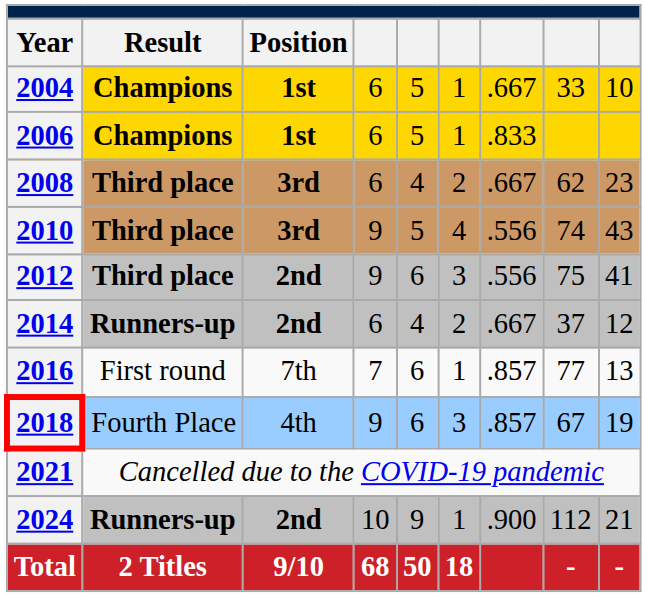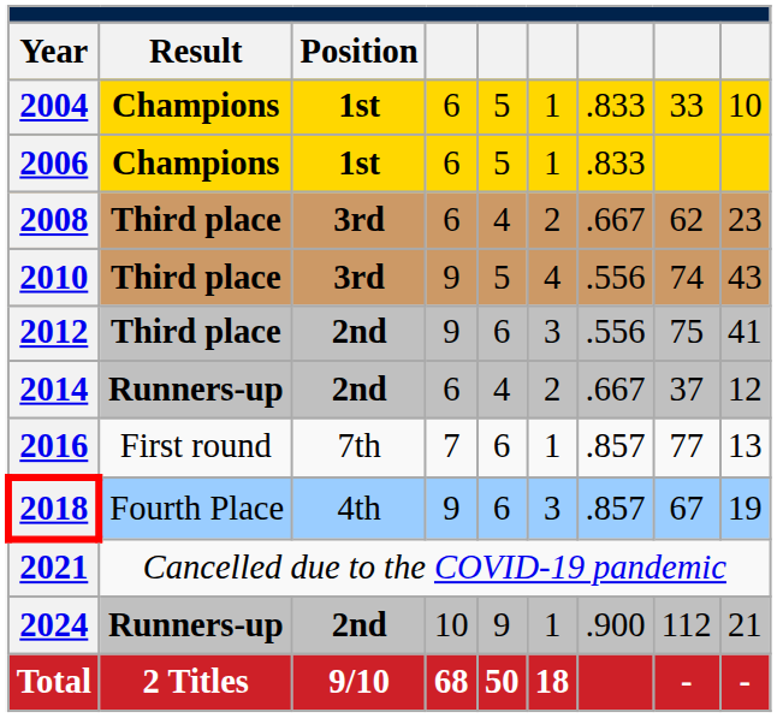2004 | column 7: .667 -> .833
